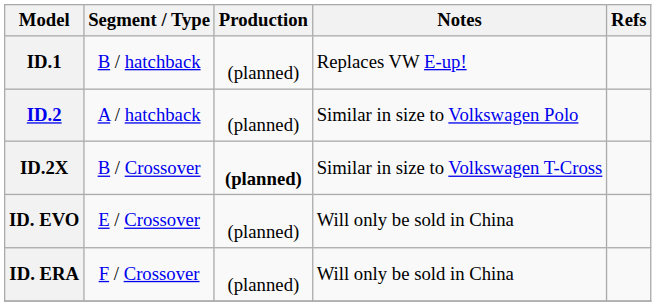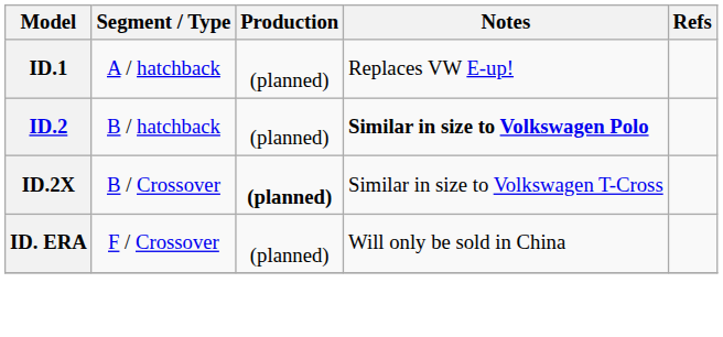ID.1 | Segment / Type: B / hatchback -> A / hatchback
ID.2 | Segment / Type: A / hatchback -> B / hatchback
ID.2 | Notes: normal -> bold
- row: ID. EVO | E / Crossover | (planned) | Will only be sold in China
